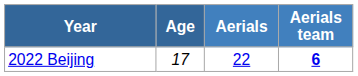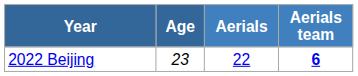2022 Beijing | Age: 17 -> 23
